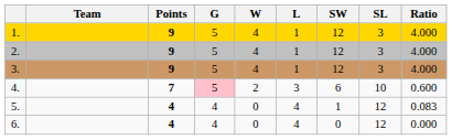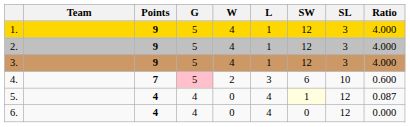5. | SW: no background -> lightyellow background
5. | Ratio: 0.083 -> 0.087
